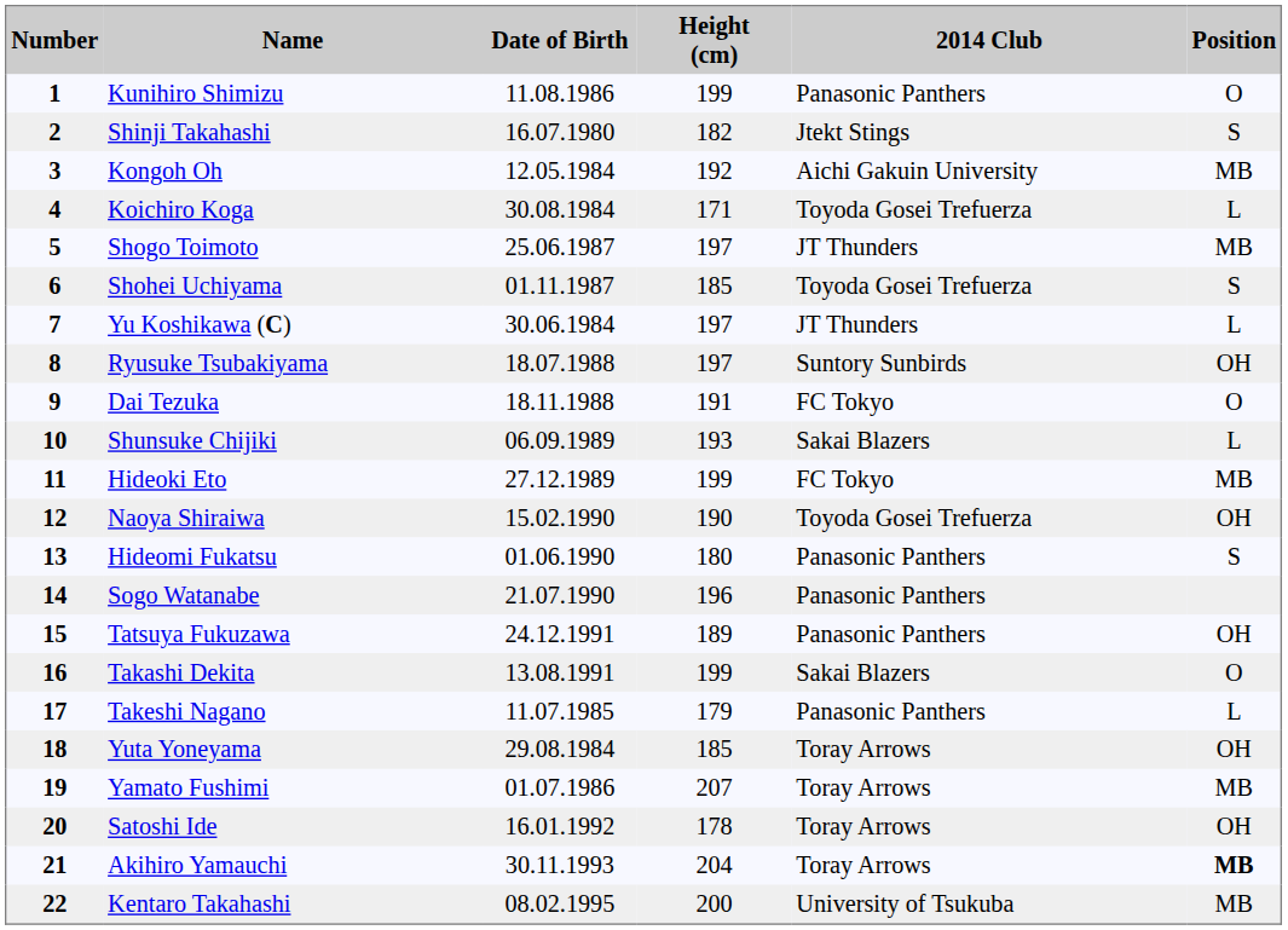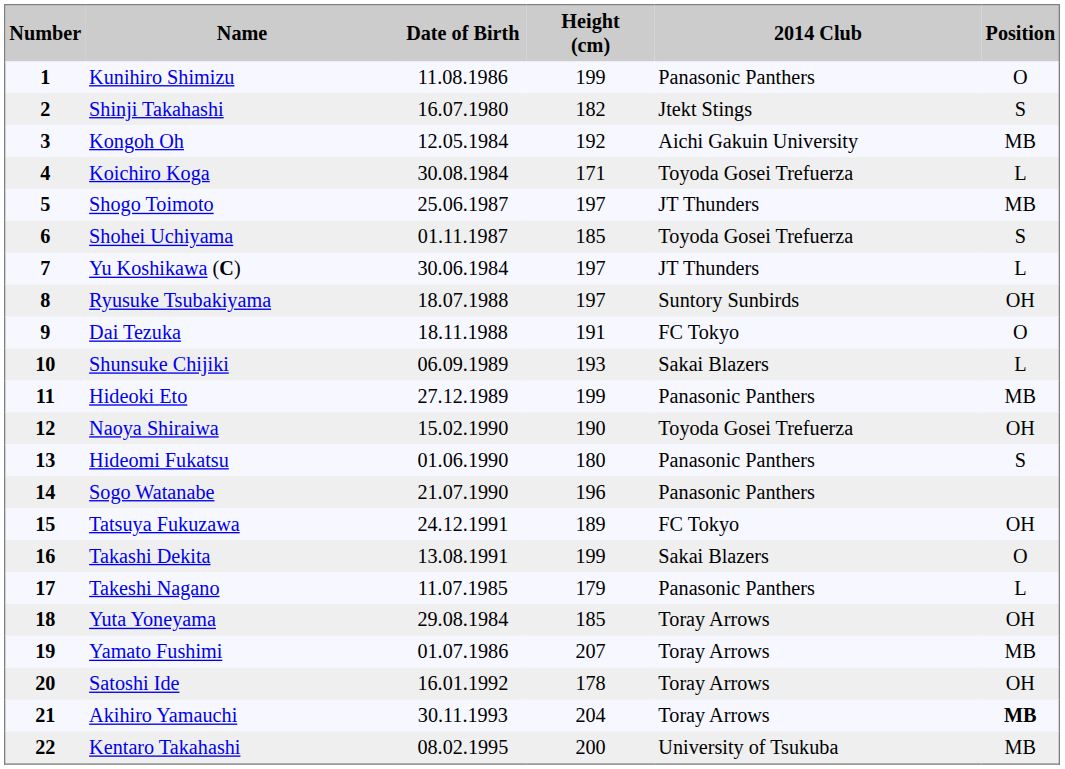Hideoki Eto | 2014 Club: FC Tokyo -> Panasonic Panthers
Tatsuya Fukuzawa | 2014 Club: Panasonic Panthers -> FC Tokyo
